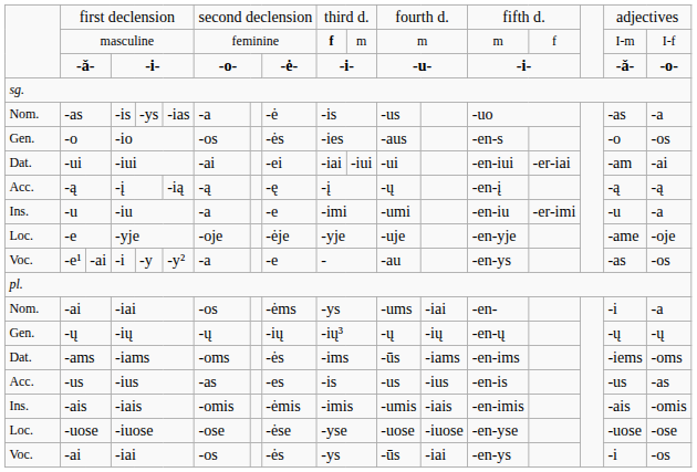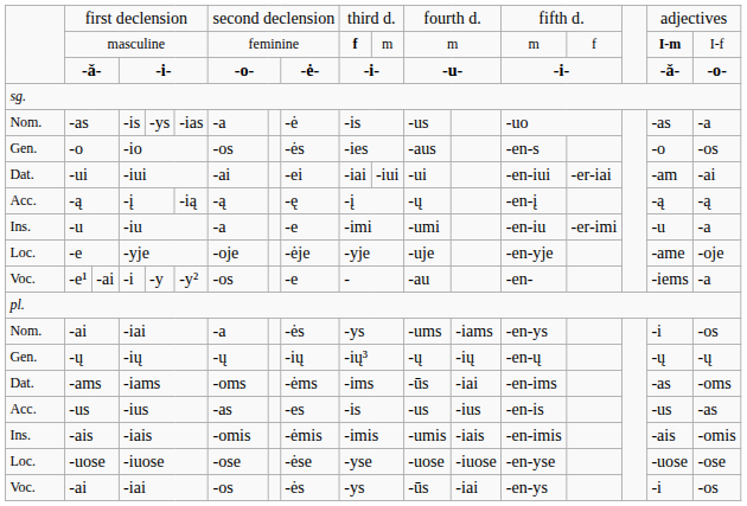masculine | column 17: normal -> bold
-e¹ | column 7: -a -> -os
-e¹ | column 14: -en-ys -> -en-
-e¹ | column 17: -as -> -iems
-e¹ | column 18: -os -> -a
Nom. / -ai | column 7: -os -> -a
Nom. / -ai | column 9: -ėms -> -ės
Nom. / -ai | column 13: -iai -> -iams
Nom. / -ai | column 14: -en- -> -en-ys
Nom. / -ai | column 18: -a -> -os
-ams | column 9: -ės -> -ėms
-ams | column 13: -iams -> -iai
-ams | column 17: -iems -> -as
